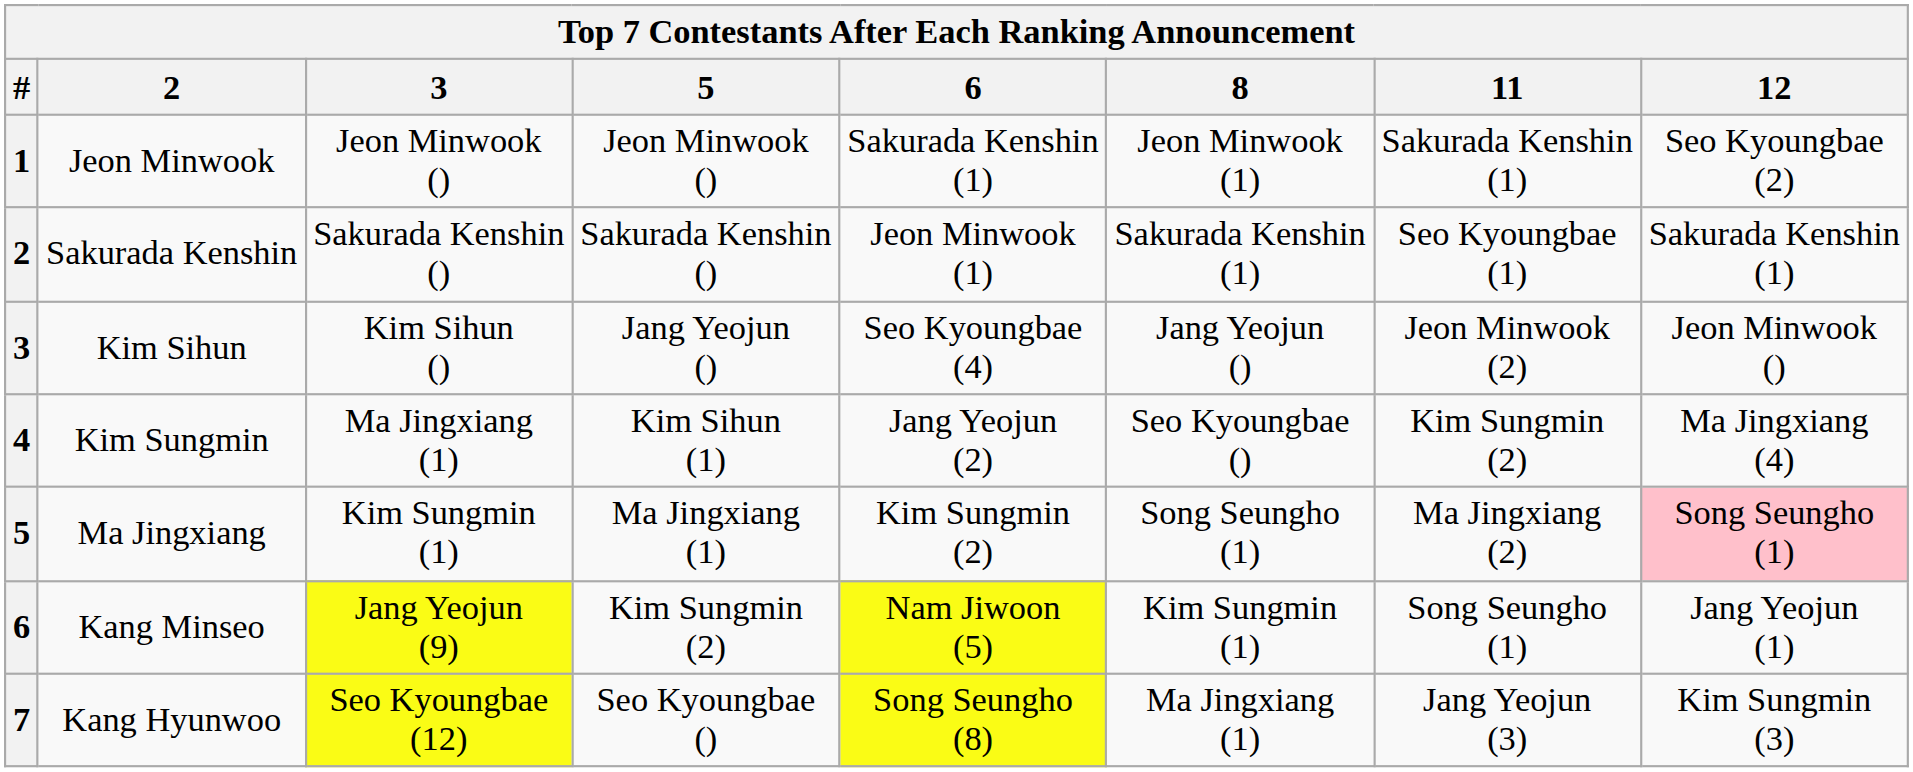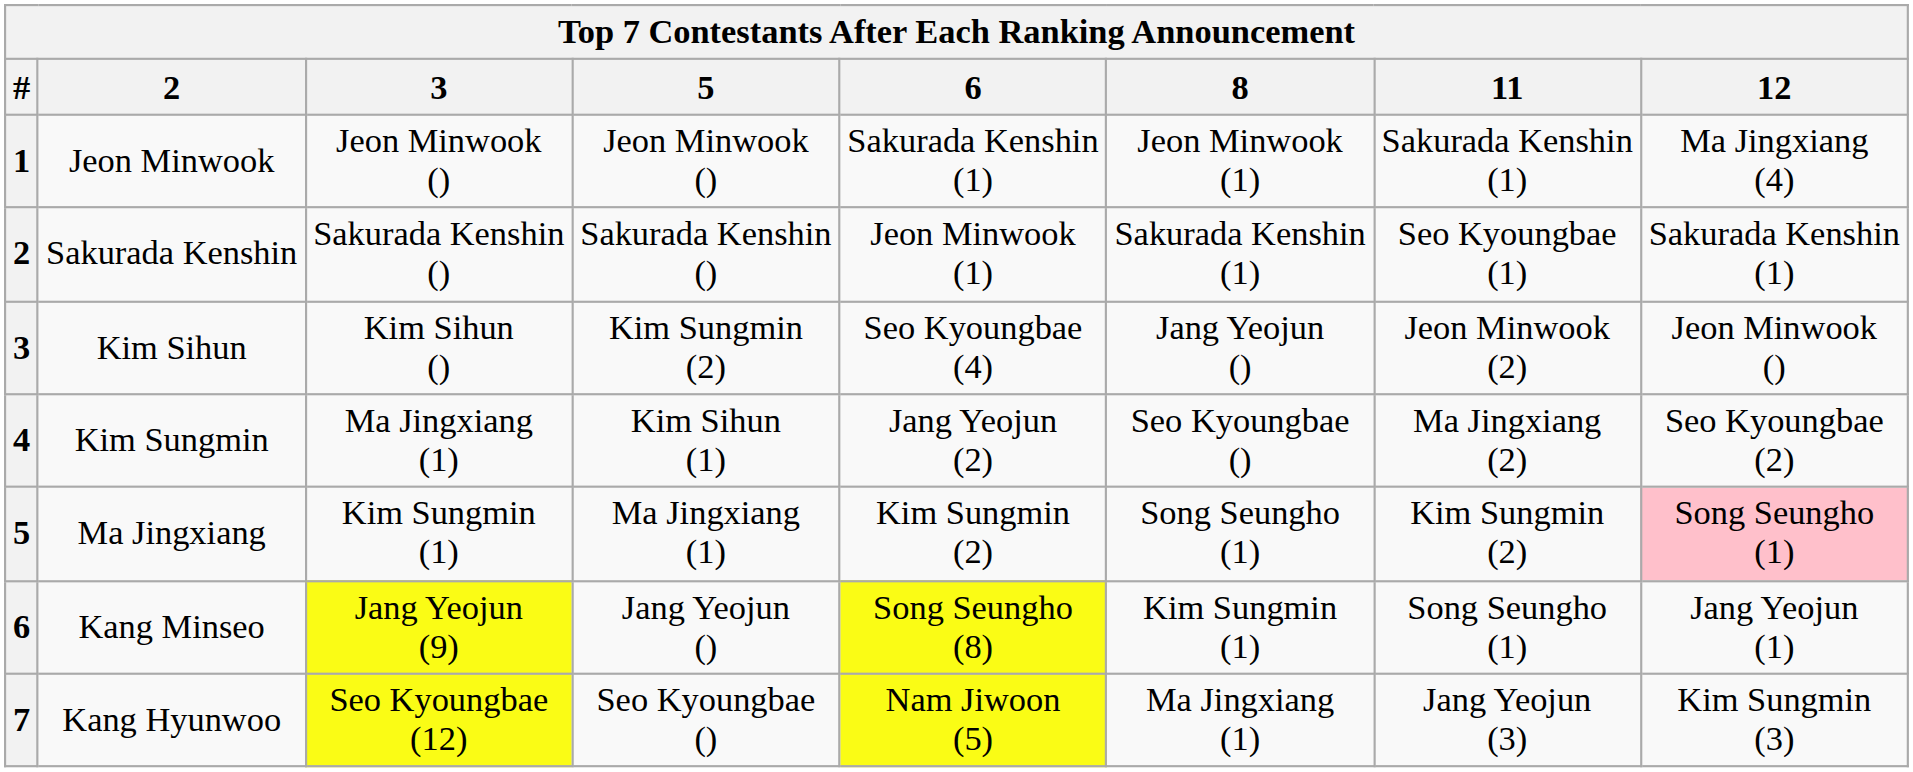Jeon Minwook | 12: Seo Kyoungbae (2) -> Ma Jingxiang (4)
Kim Sihun | 5: Jang Yeojun () -> Kim Sungmin (2)
Kim Sungmin | 11: Kim Sungmin (2) -> Ma Jingxiang (2)
Kim Sungmin | 12: Ma Jingxiang (4) -> Seo Kyoungbae (2)
Ma Jingxiang | 11: Ma Jingxiang (2) -> Kim Sungmin (2)
Kang Minseo | 5: Kim Sungmin (2) -> Jang Yeojun ()
Kang Minseo | 6: Nam Jiwoon (5) -> Song Seungho (8)
Kang Hyunwoo | 6: Song Seungho (8) -> Nam Jiwoon (5)
